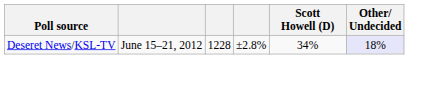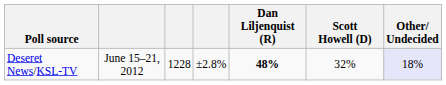+ column: Dan Liljenquist (R) | 48%
Deseret News/KSL-TV | Scott Howell (D): 34% -> 32%
